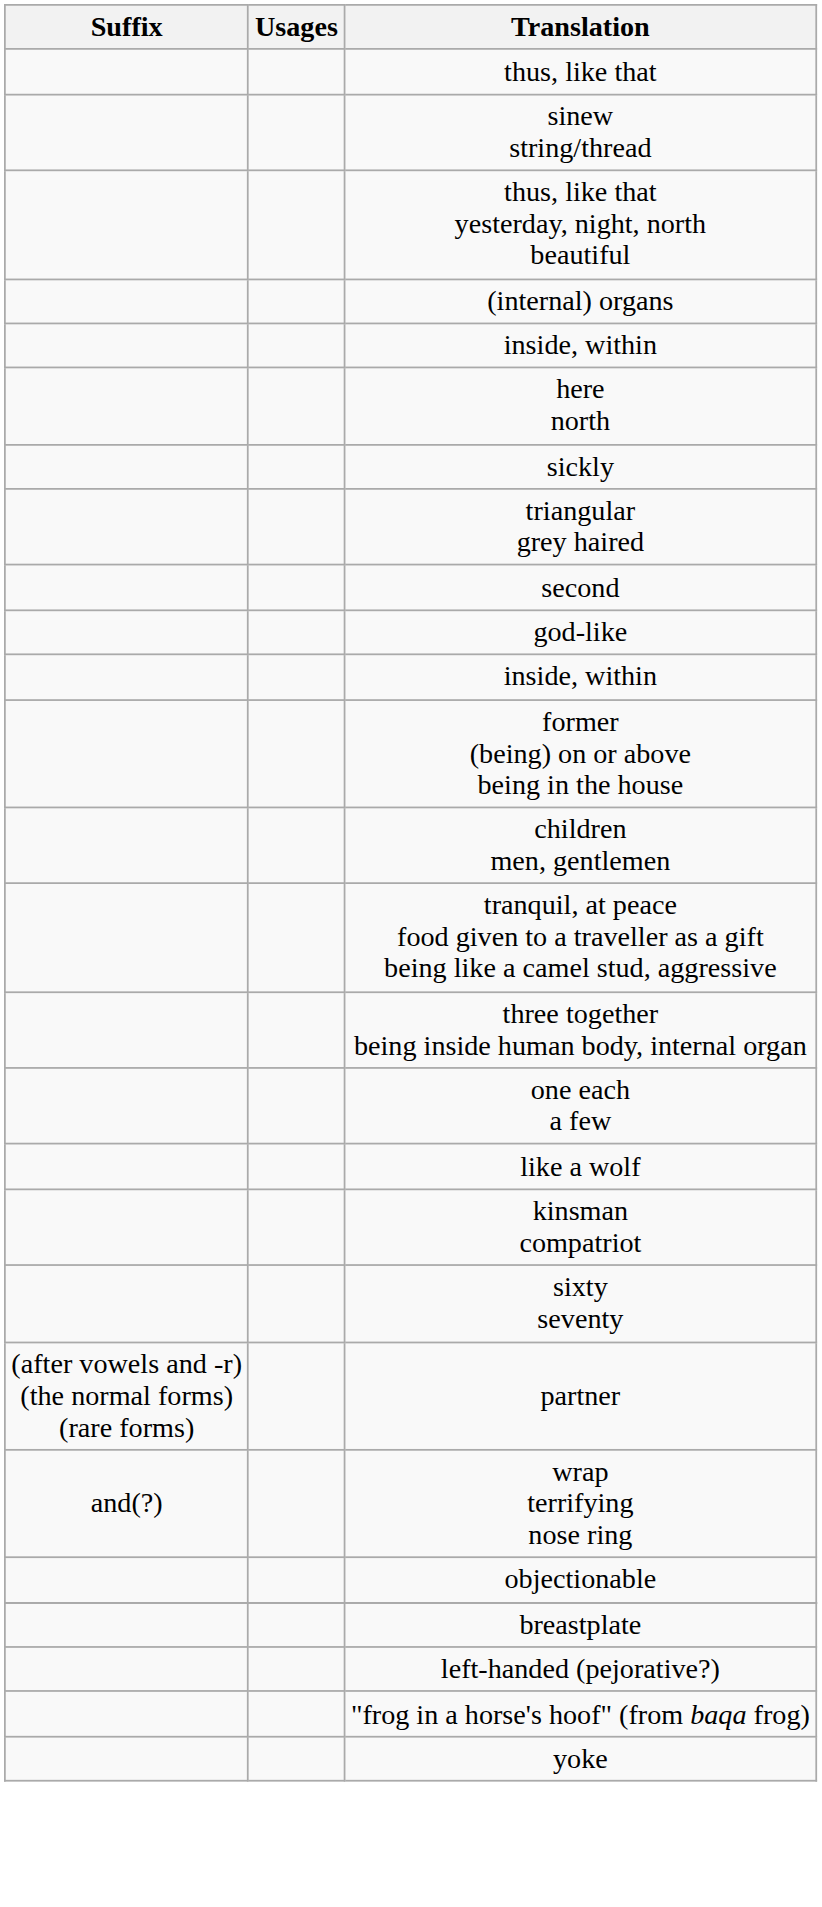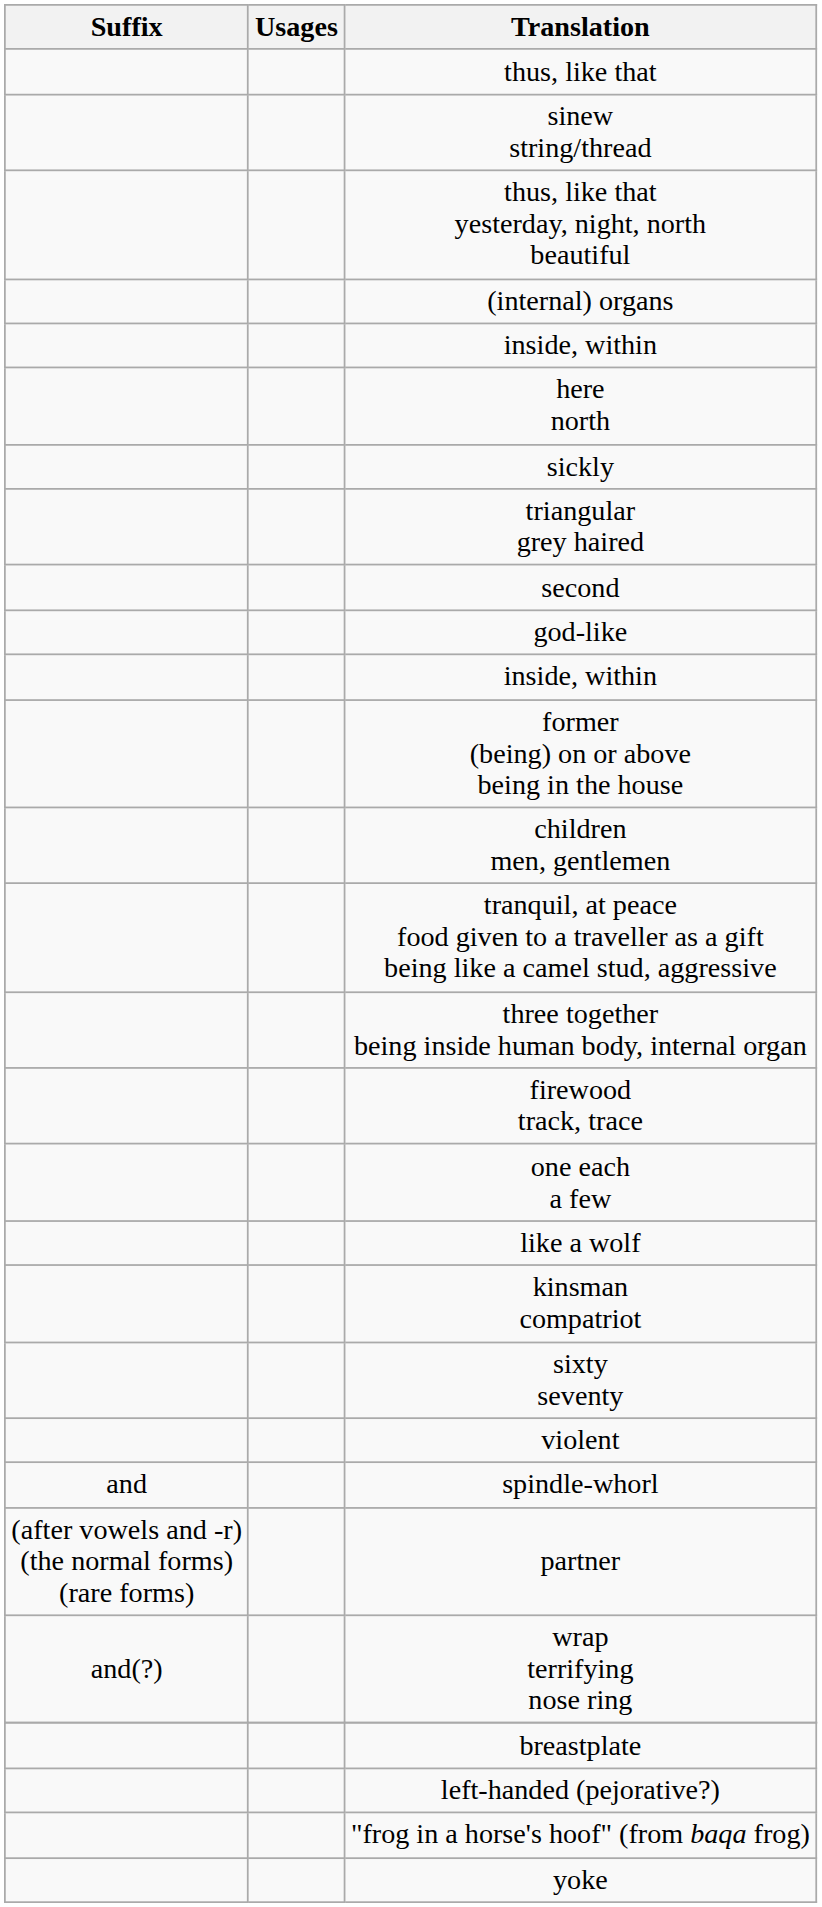+ row: firewood track, trace
+ row: violent
+ row: and | spindle-whorl
- row: objectionable
